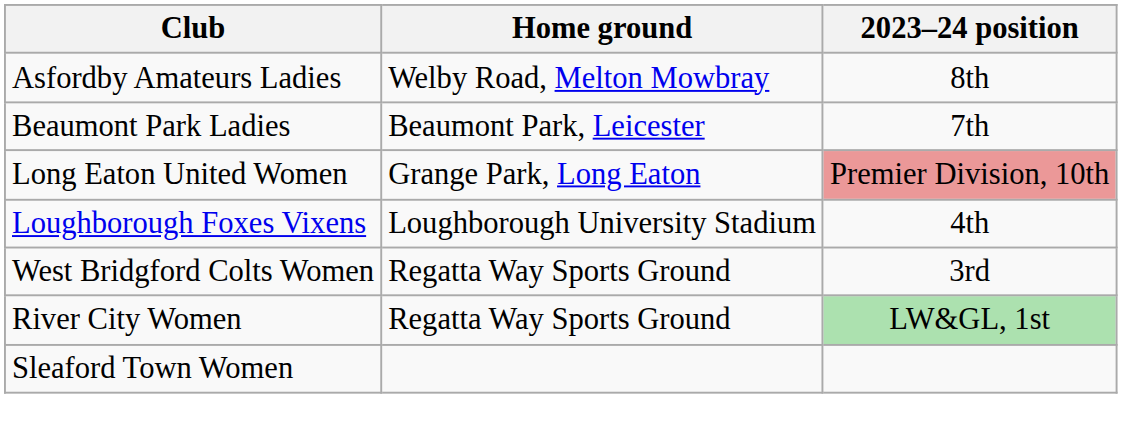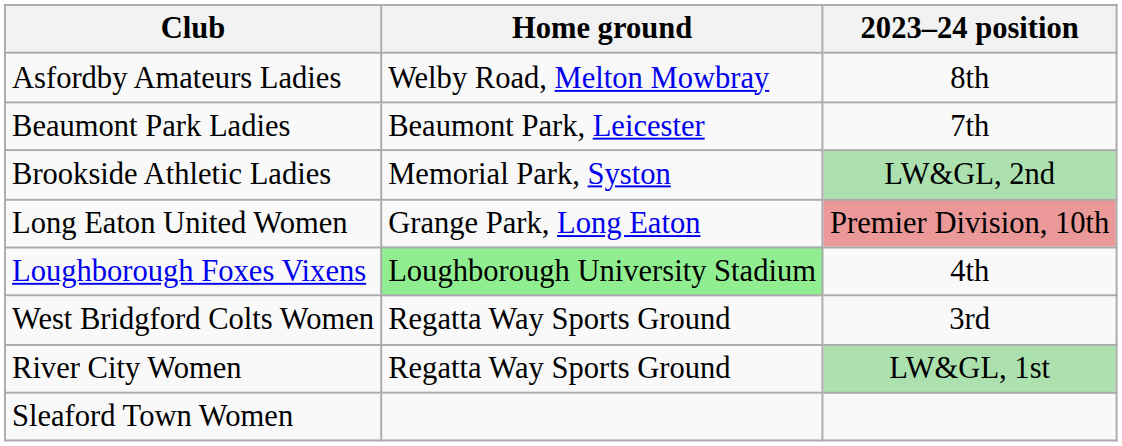+ row: Brookside Athletic Ladies | Memorial Park, Syston | LW&GL, 2nd
Loughborough Foxes Vixens | Home ground: no background -> lightgreen background
